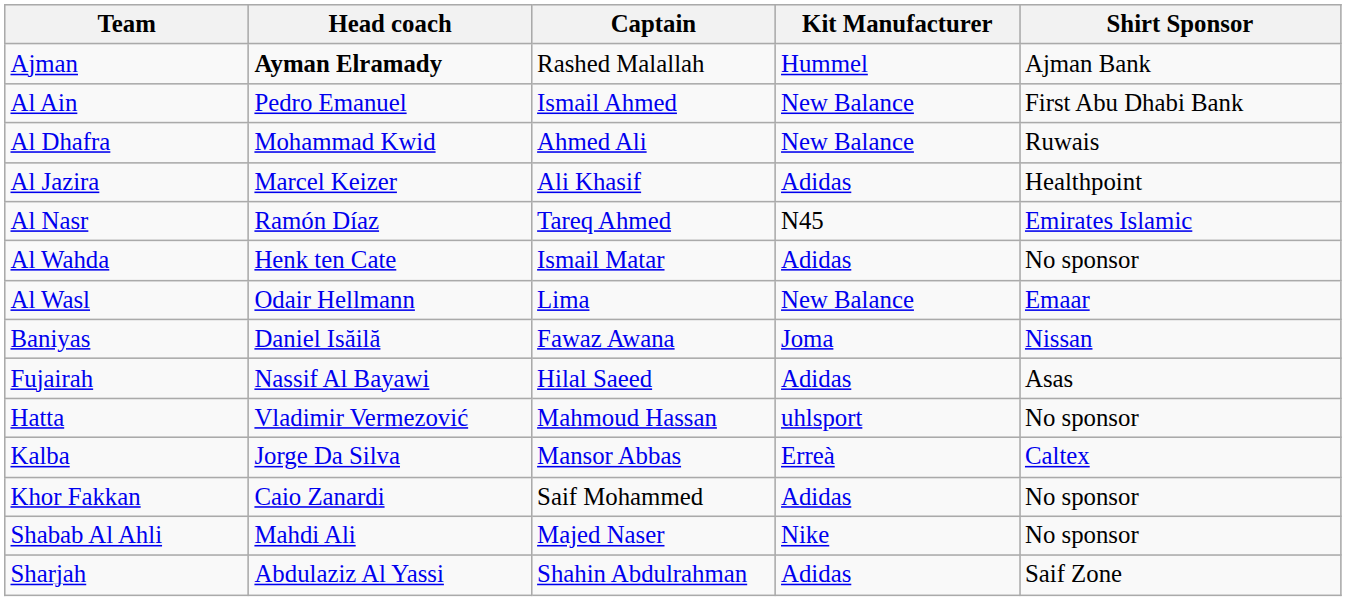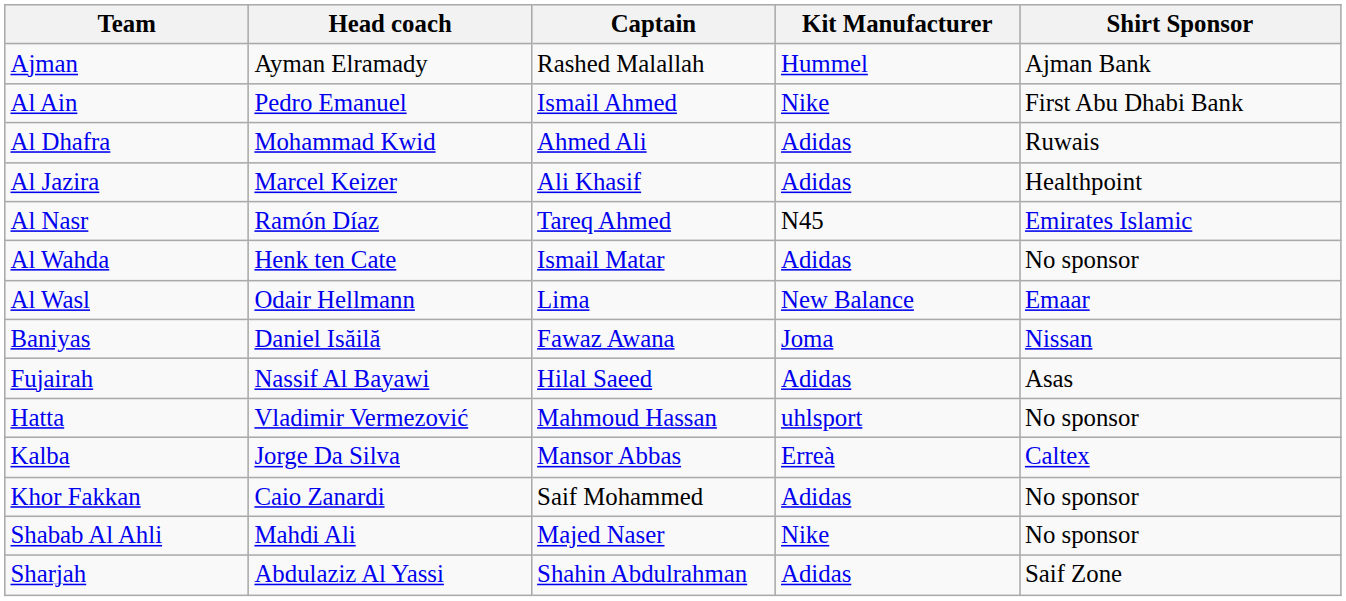Ajman | Head coach: bold -> normal
Al Ain | Kit Manufacturer: New Balance -> Nike
Al Dhafra | Kit Manufacturer: New Balance -> Adidas
